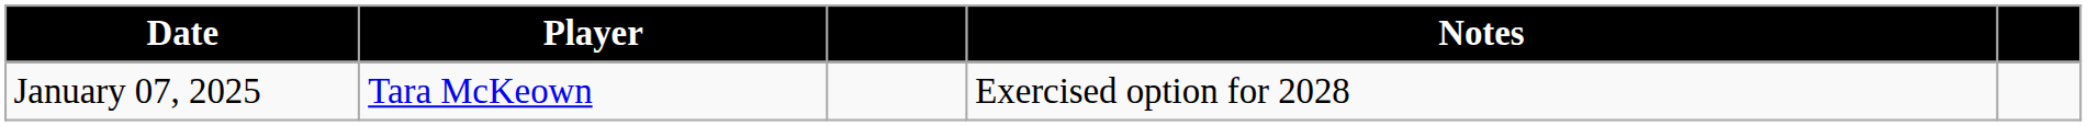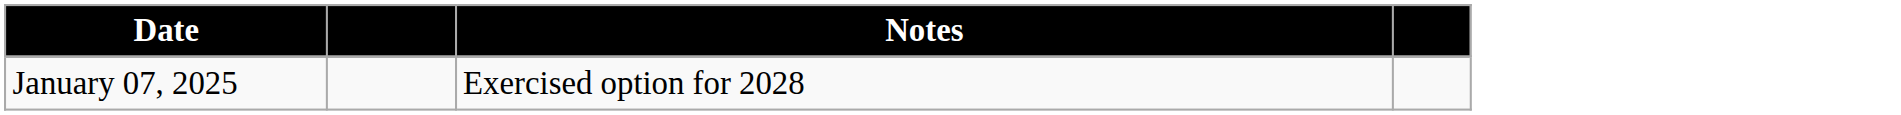- column: Player | Tara McKeown
